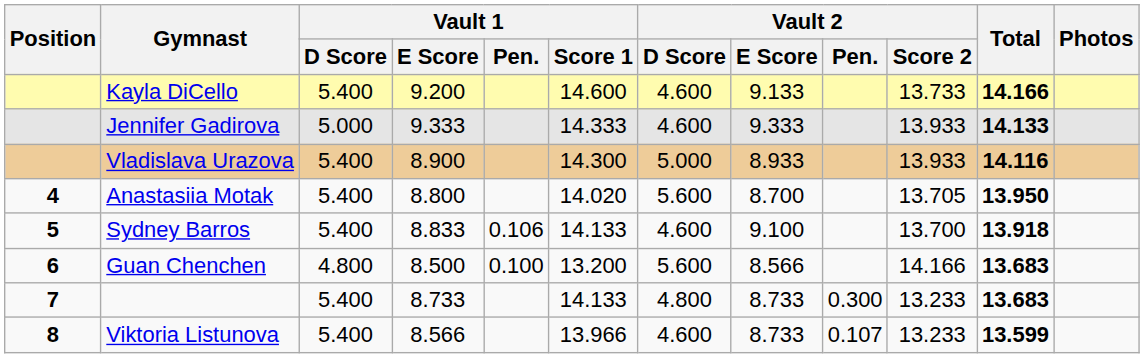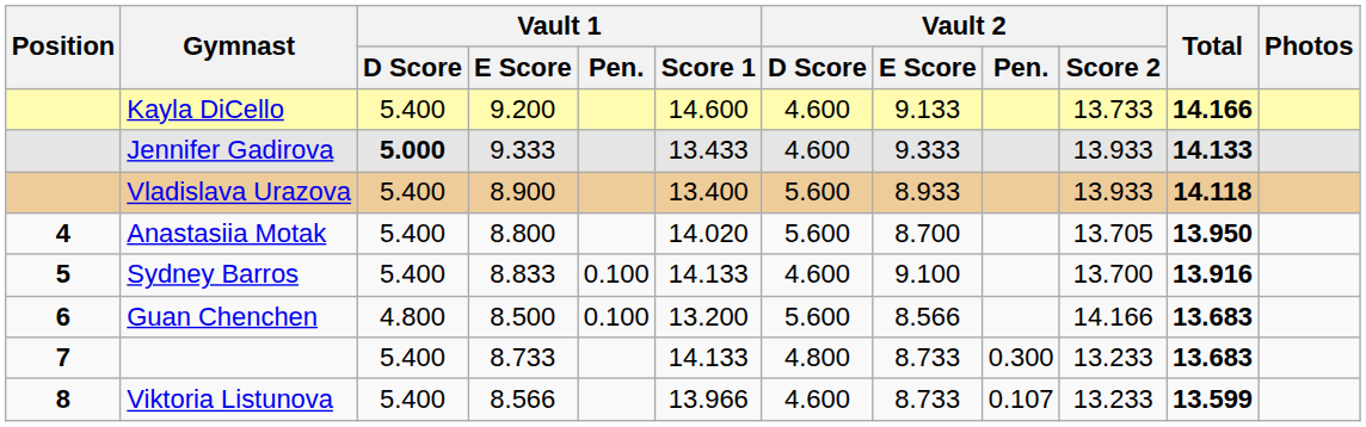Jennifer Gadirova | Vault 1 / D Score: normal -> bold
Jennifer Gadirova | Vault 1 / Score 1: 14.333 -> 13.433
Vladislava Urazova | Vault 1 / Score 1: 14.300 -> 13.400
Vladislava Urazova | Vault 2 / D Score: 5.000 -> 5.600
Vladislava Urazova | Total: 14.116 -> 14.118
Sydney Barros | Vault 1 / Pen.: 0.106 -> 0.100
Sydney Barros | Total: 13.918 -> 13.916
